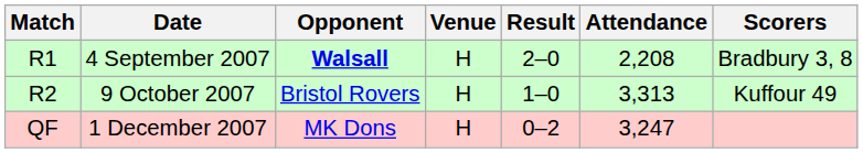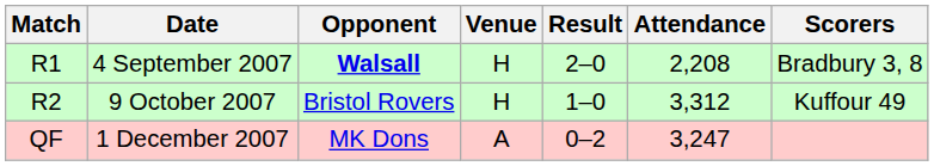9 October 2007 | Attendance: 3,313 -> 3,312
1 December 2007 | Venue: H -> A
